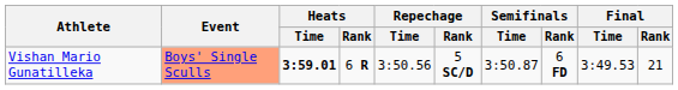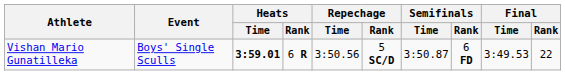Vishan Mario Gunatilleka | Event: lightsalmon background -> no background
Vishan Mario Gunatilleka | Final / Rank: 21 -> 22
